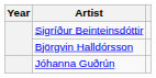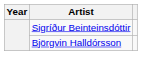- row: Jóhanna Guðrún
